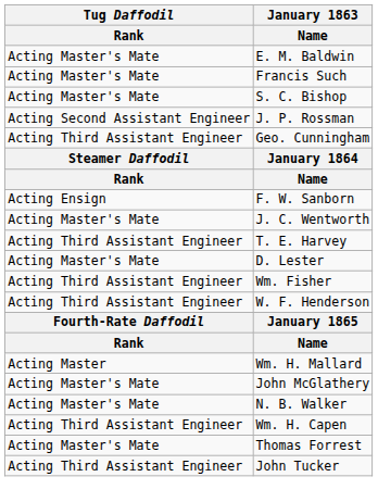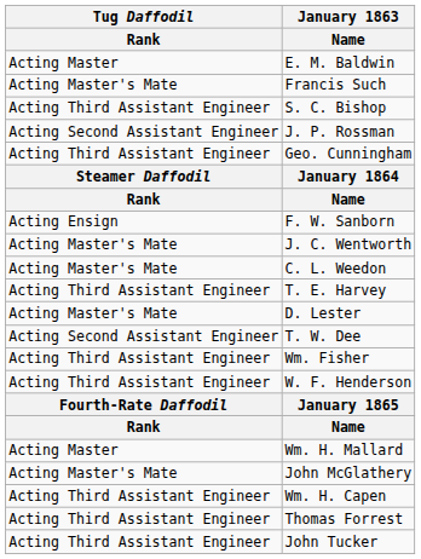E. M. Baldwin | Tug Daffodil / Rank: Acting Master's Mate -> Acting Master
S. C. Bishop | Tug Daffodil / Rank: Acting Master's Mate -> Acting Third Assistant Engineer
+ row: Acting Master's Mate | C. L. Weedon
+ row: Acting Second Assistant Engineer | T. W. Dee
- row: Acting Master's Mate | N. B. Walker
Thomas Forrest | Tug Daffodil / Rank: Acting Master's Mate -> Acting Third Assistant Engineer
